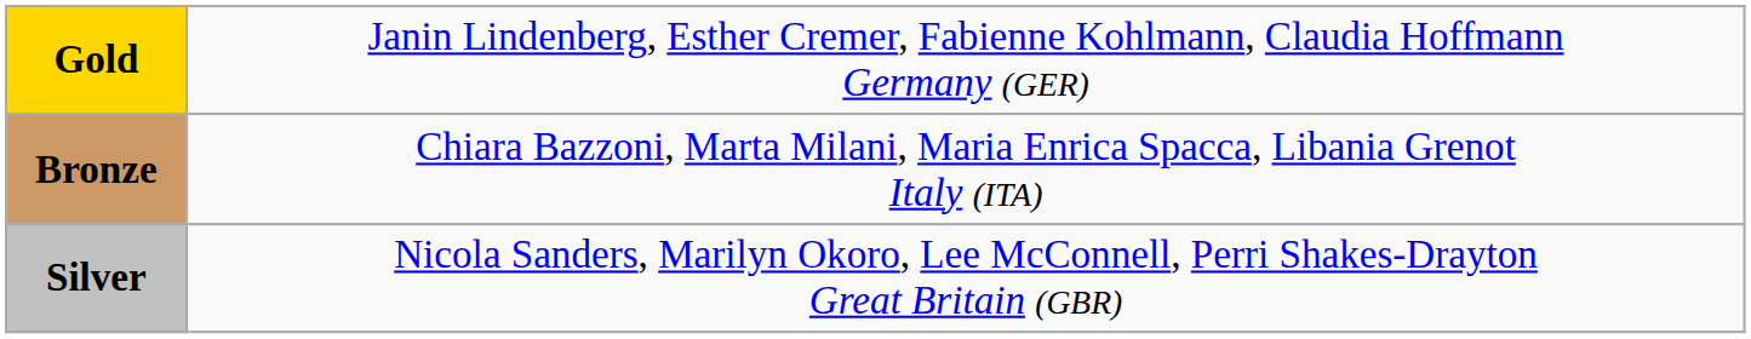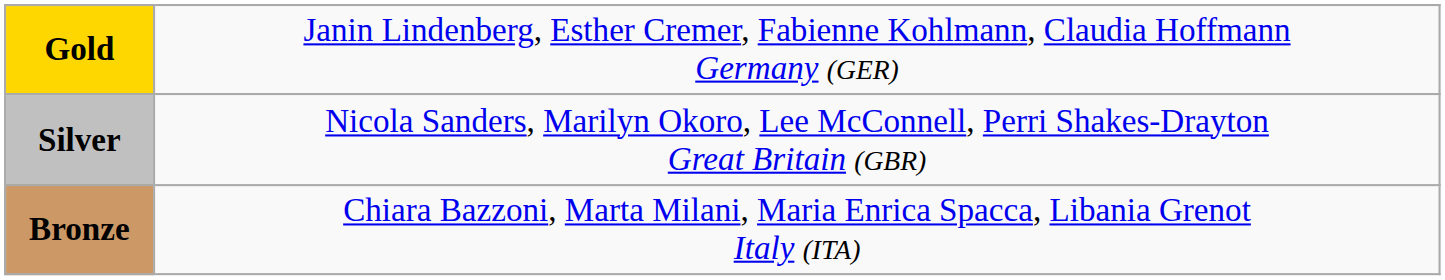rows swapped: Silver <-> Bronze
